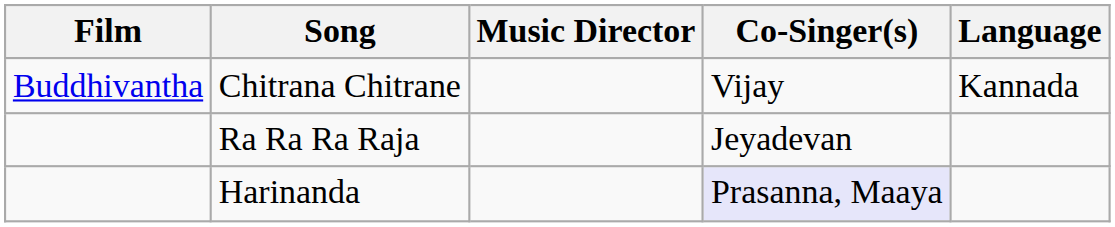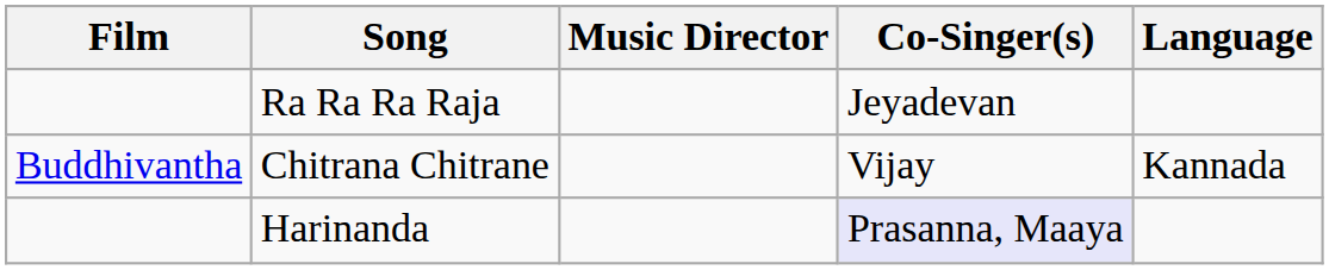rows swapped: Chitrana Chitrane <-> Ra Ra Ra Raja
